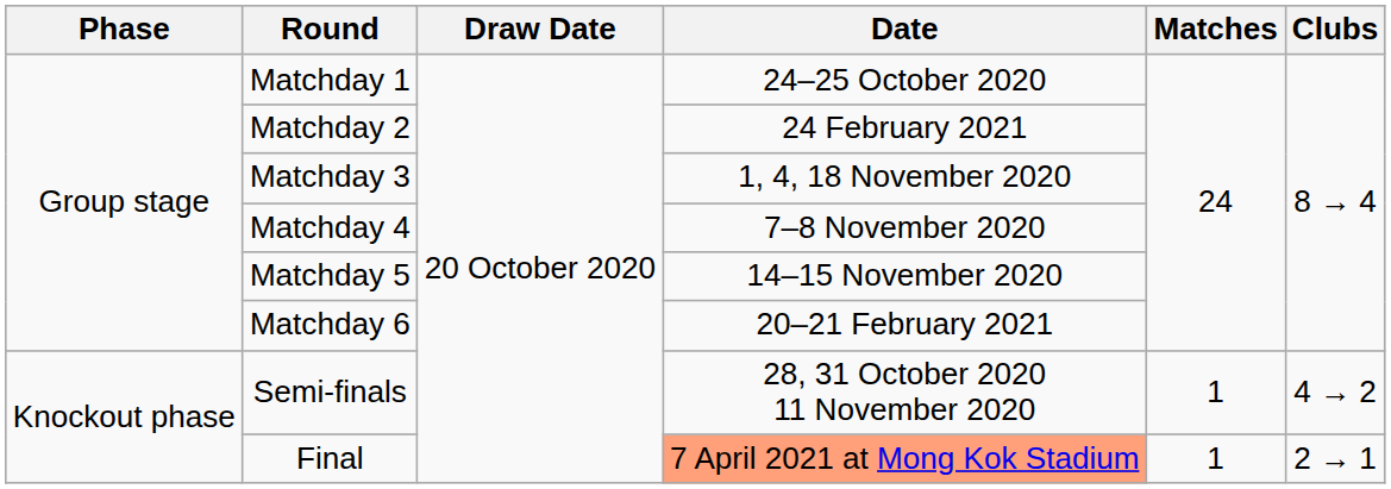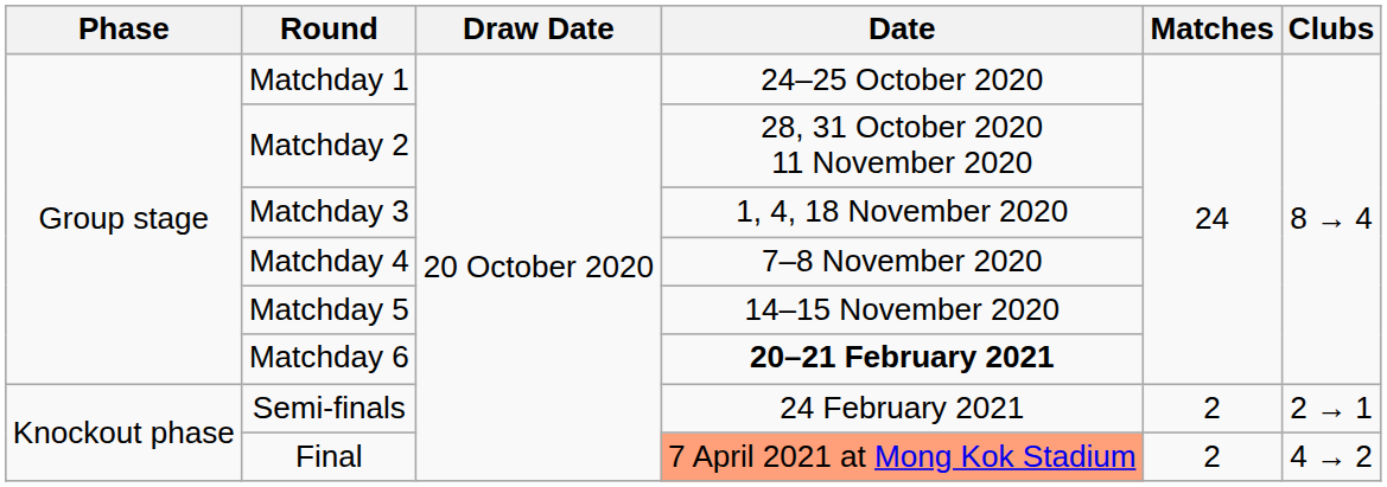Matchday 2 | Date: 24 February 2021 -> 28, 31 October 2020 11 November 2020
Matchday 6 | Date: normal -> bold
Semi-finals | Date: 28, 31 October 2020 11 November 2020 -> 24 February 2021
Semi-finals | Matches: 1 -> 2
Semi-finals | Clubs: 4 → 2 -> 2 → 1
Final | Matches: 1 -> 2
Final | Clubs: 2 → 1 -> 4 → 2
